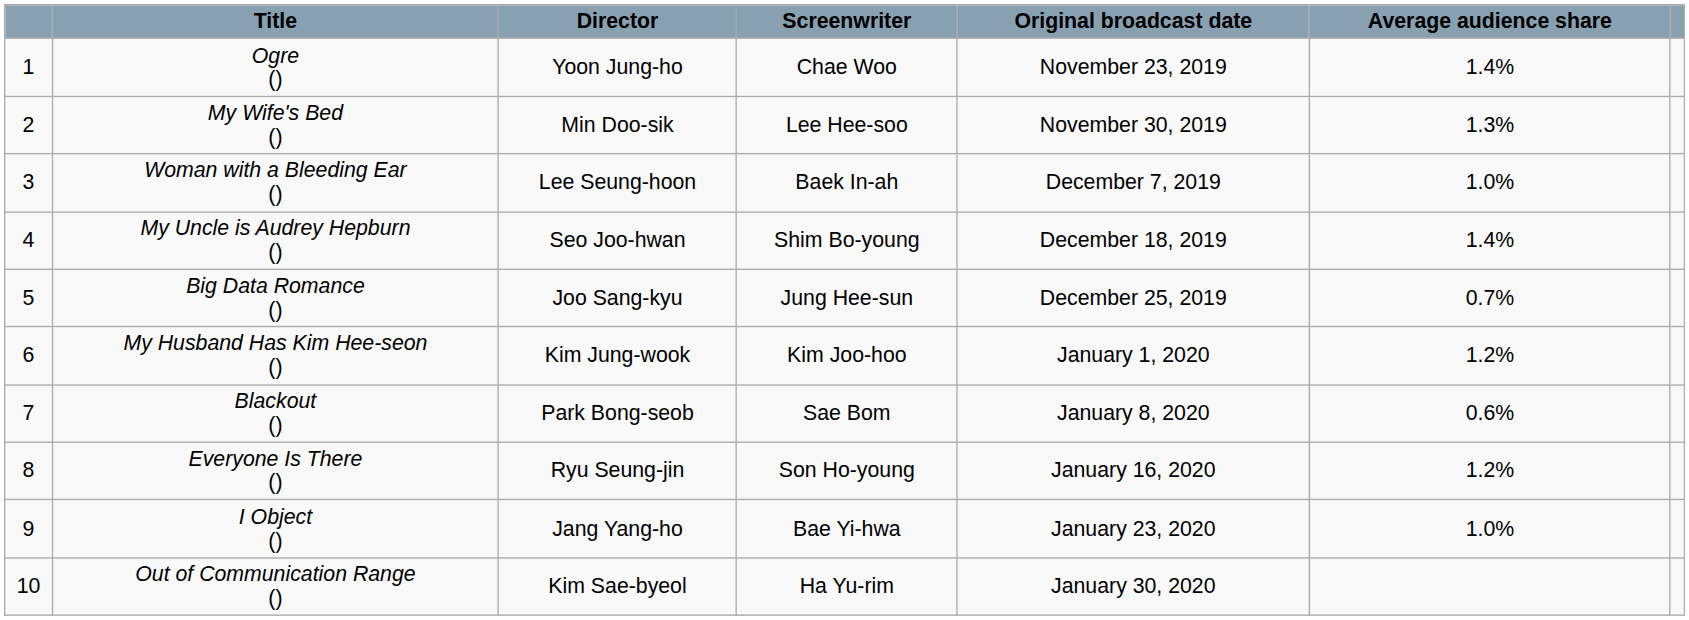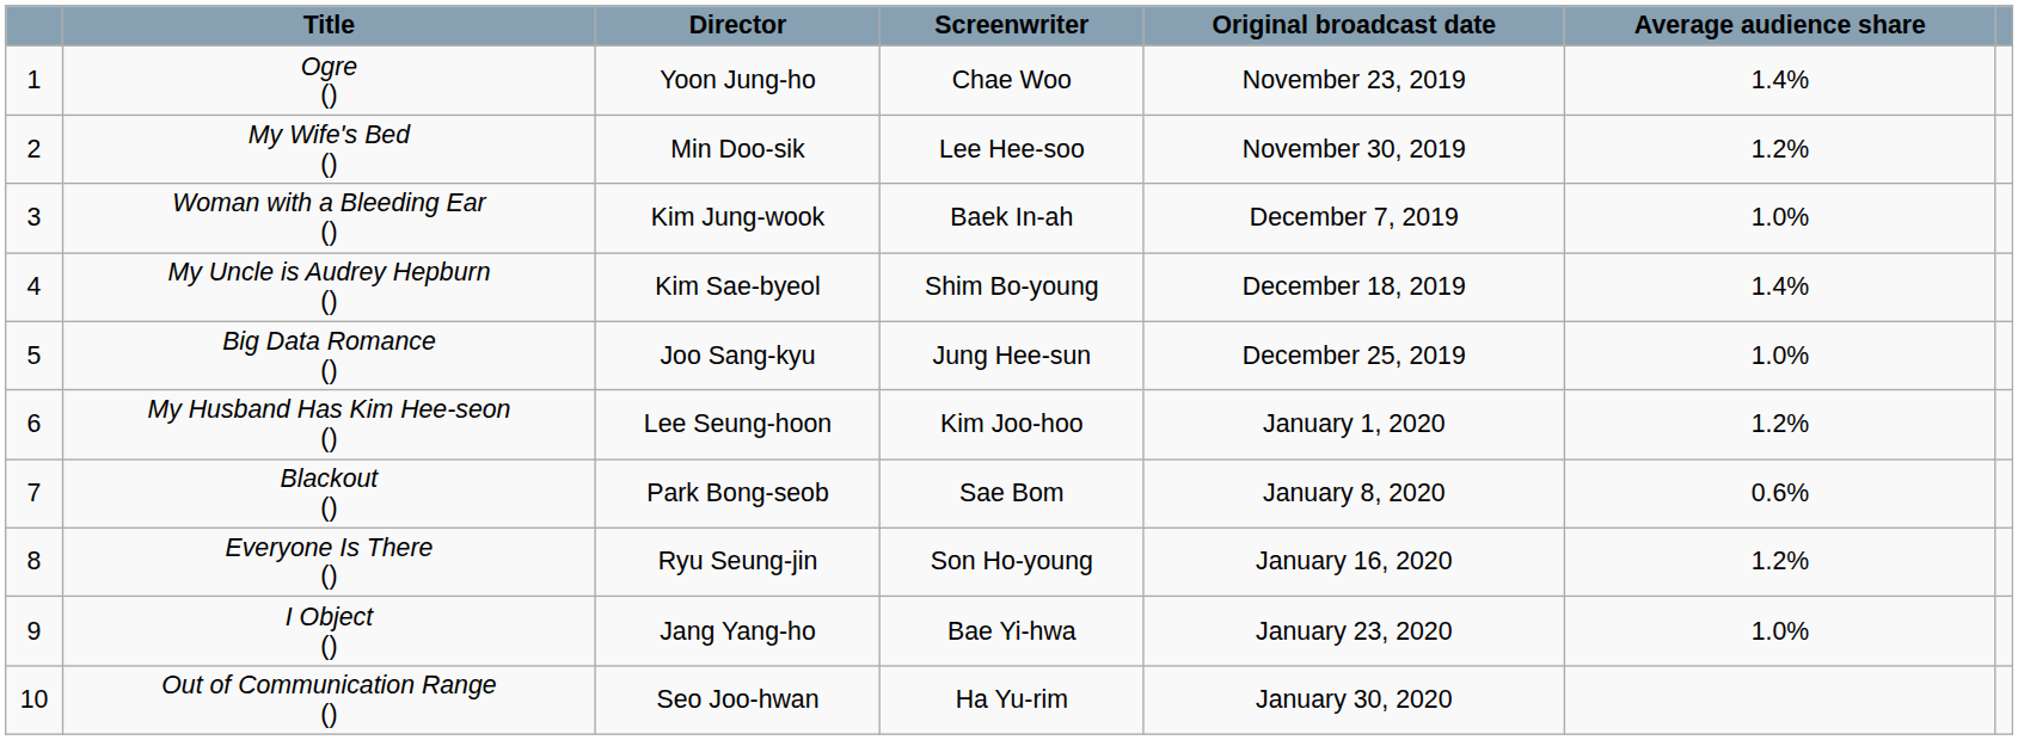My Wife's Bed () | column 6: 1.3% -> 1.2%
Woman with a Bleeding Ear () | column 3: Lee Seung-hoon -> Kim Jung-wook
My Uncle is Audrey Hepburn () | column 3: Seo Joo-hwan -> Kim Sae-byeol
Big Data Romance () | column 6: 0.7% -> 1.0%
My Husband Has Kim Hee-seon () | column 3: Kim Jung-wook -> Lee Seung-hoon
Out of Communication Range () | column 3: Kim Sae-byeol -> Seo Joo-hwan
